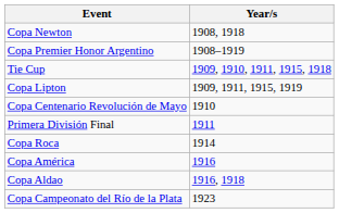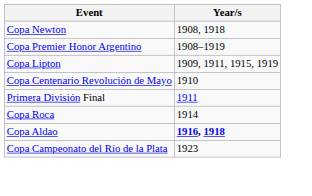- row: Tie Cup | 1909, 1910, 1911, 1915, 1918
- row: Copa América | 1916
Copa Aldao | Year/s: normal -> bold
